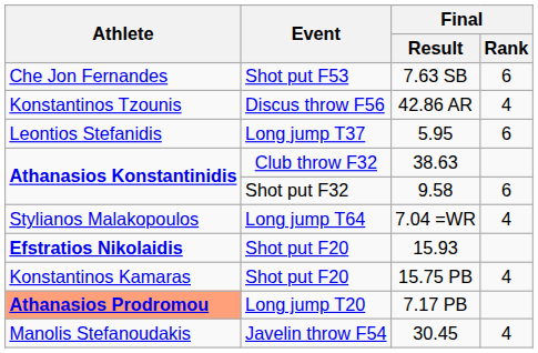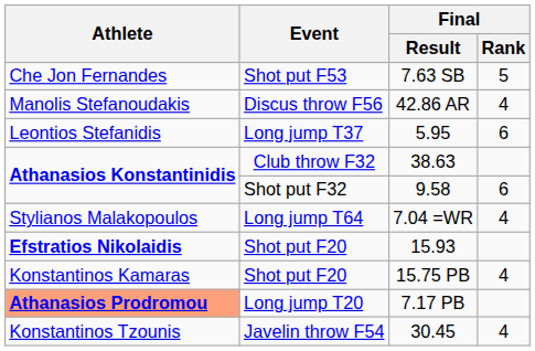7.63 SB | Final / Rank: 6 -> 5
42.86 AR | Athlete: Konstantinos Tzounis -> Manolis Stefanoudakis
30.45 | Athlete: Manolis Stefanoudakis -> Konstantinos Tzounis
